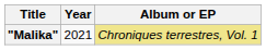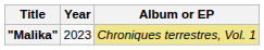"Malika" | Year: 2021 -> 2023
